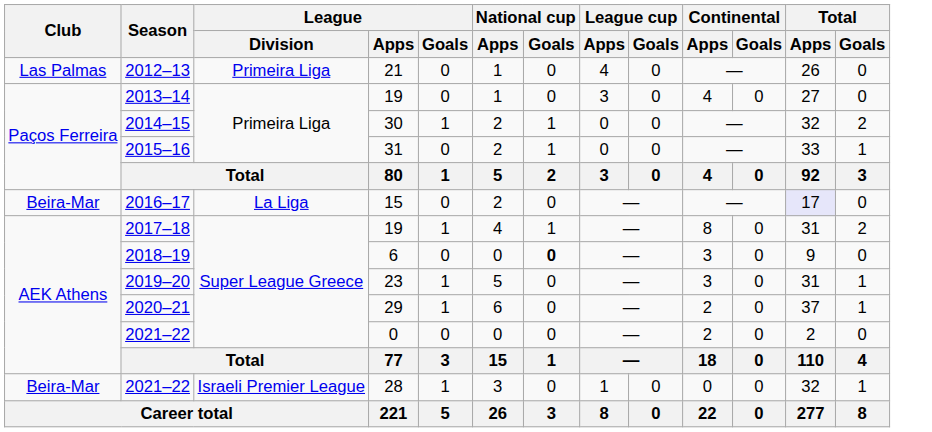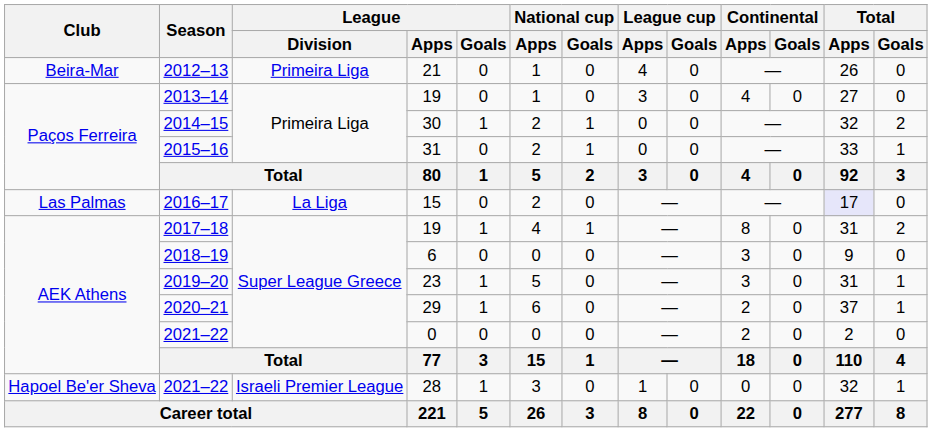2012–13 | Club: Las Palmas -> Beira-Mar
2016–17 | Club: Beira-Mar -> Las Palmas
2018–19 | National cup / Goals: bold -> normal
2021–22 / 28 | Club: Beira-Mar -> Hapoel Be'er Sheva
